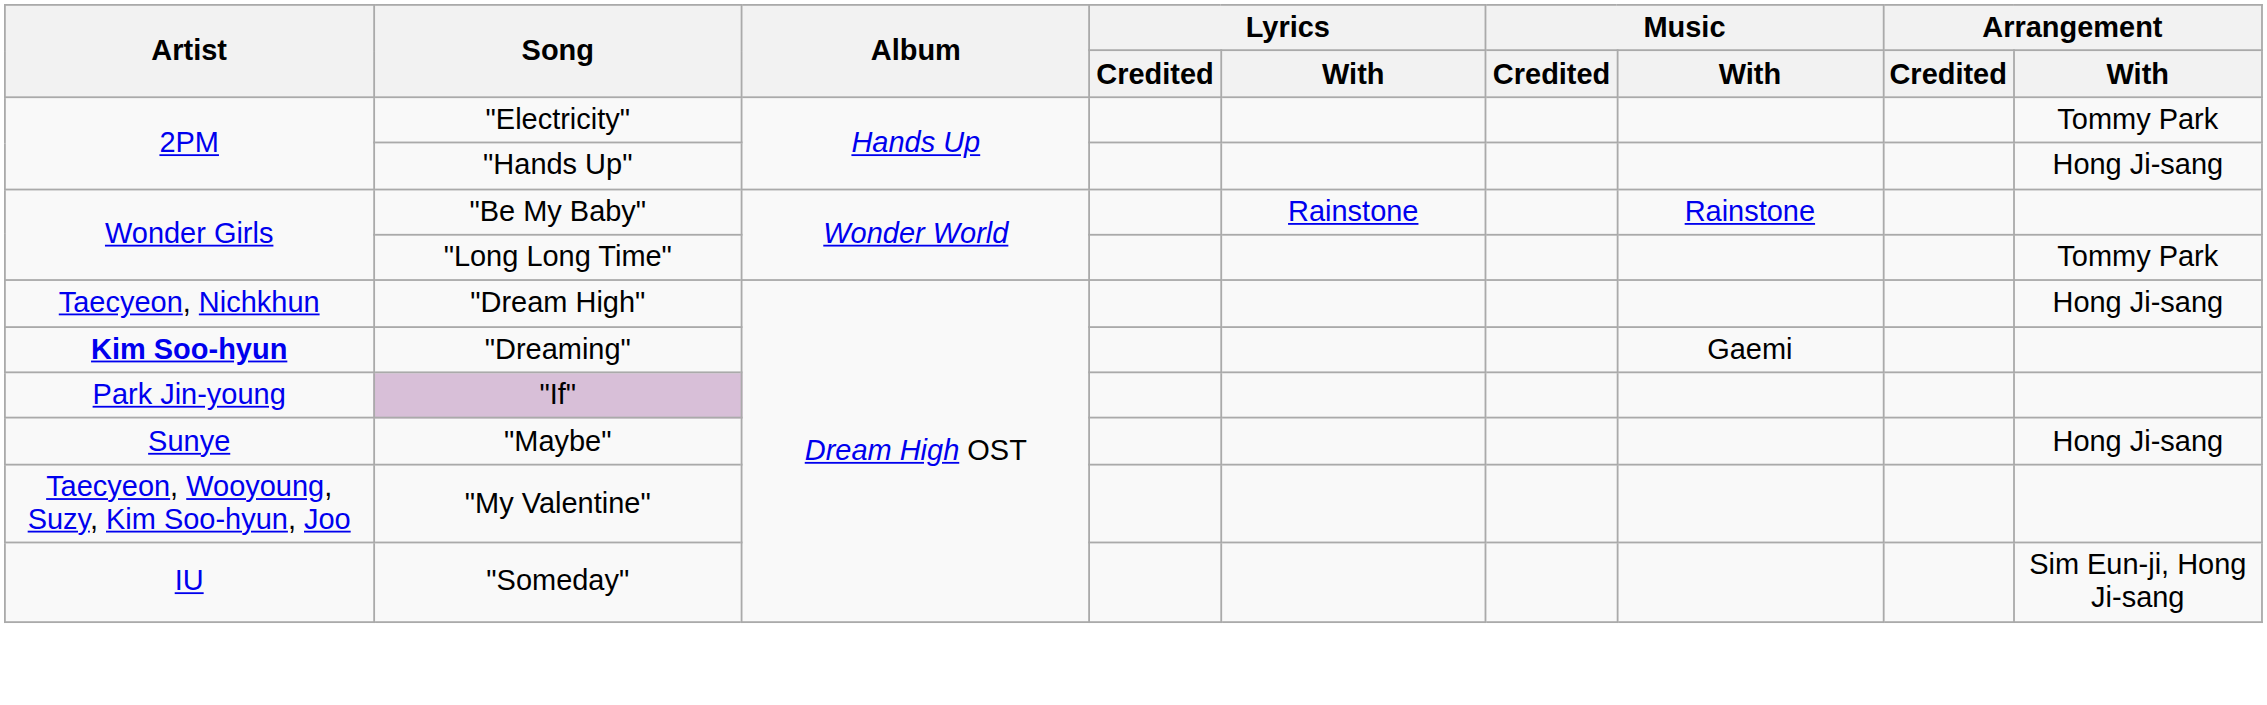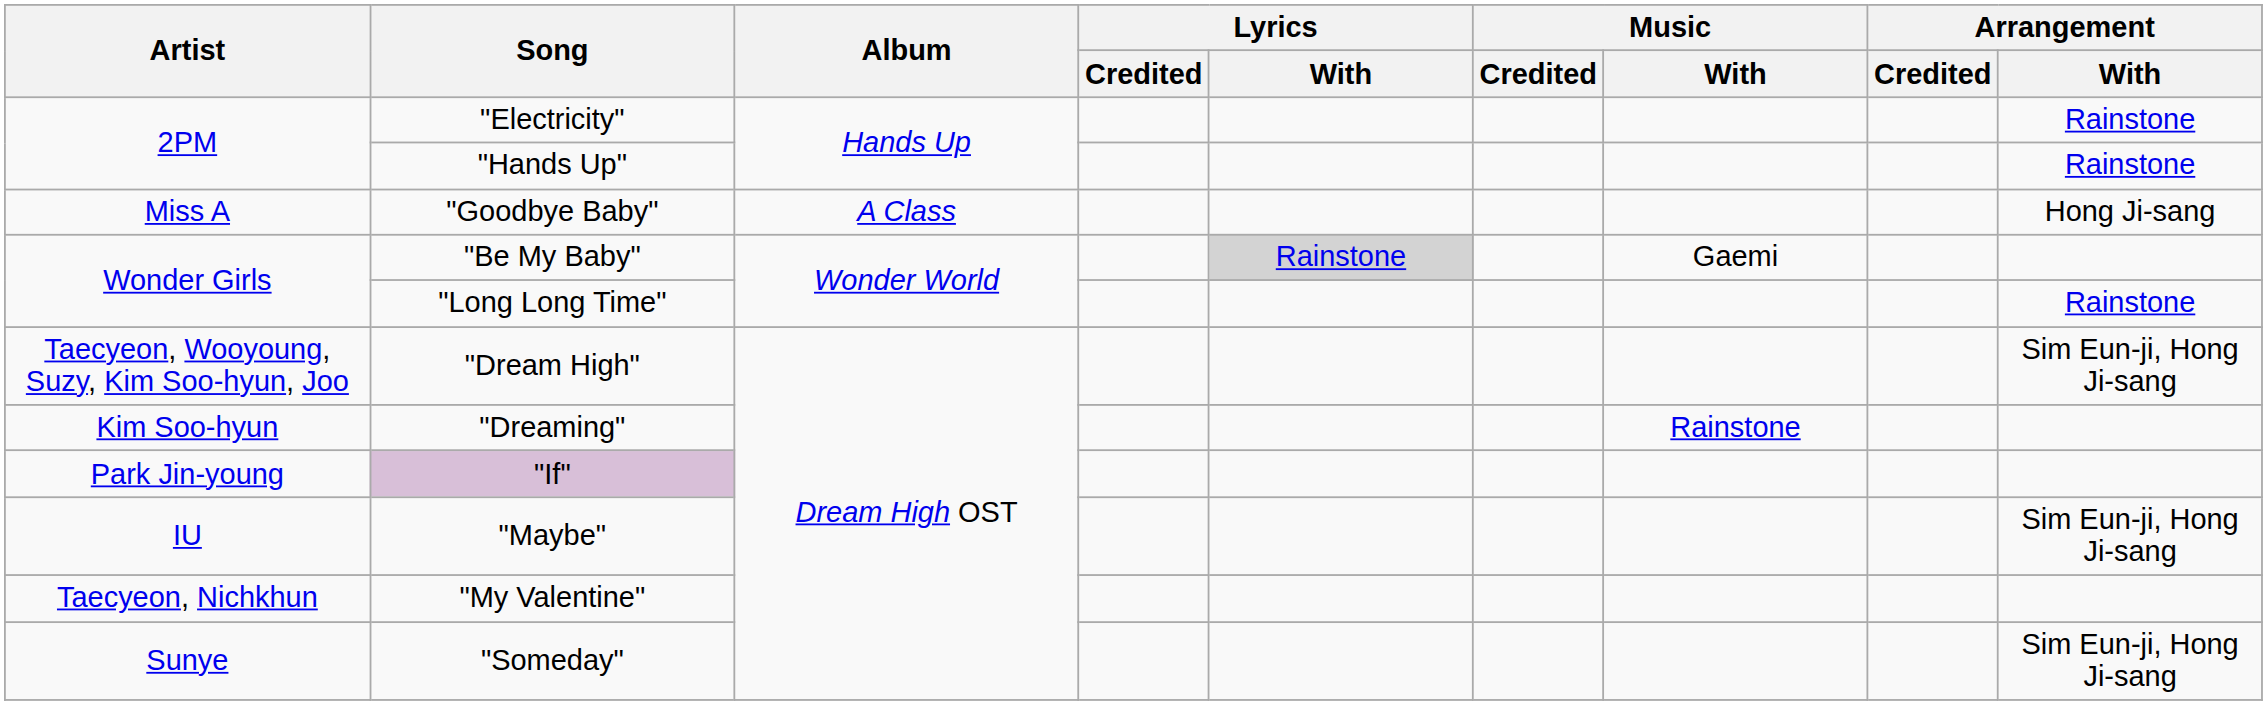"Electricity" | Arrangement / With: Tommy Park -> Rainstone
"Hands Up" | Arrangement / With: Hong Ji-sang -> Rainstone
+ row: Miss A | "Goodbye Baby" | A Class | Hong Ji-sang
"Be My Baby" | Lyrics / With: no background -> lightgrey background
"Be My Baby" | Music / With: Rainstone -> Gaemi
"Long Long Time" | Arrangement / With: Tommy Park -> Rainstone
"Dream High" | Artist: Taecyeon, Nichkhun -> Taecyeon, Wooyoung, Suzy, Kim Soo-hyun, Joo
"Dream High" | Arrangement / With: Hong Ji-sang -> Sim Eun-ji, Hong Ji-sang
"Dreaming" | Artist: bold -> normal
"Dreaming" | Music / With: Gaemi -> Rainstone
"Maybe" | Artist: Sunye -> IU
"Maybe" | Arrangement / With: Hong Ji-sang -> Sim Eun-ji, Hong Ji-sang
"My Valentine" | Artist: Taecyeon, Wooyoung, Suzy, Kim Soo-hyun, Joo -> Taecyeon, Nichkhun
"Someday" | Artist: IU -> Sunye
